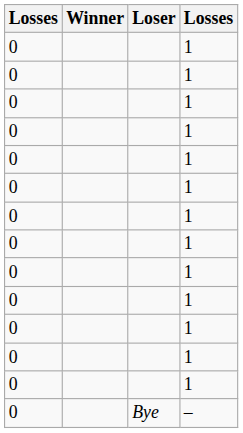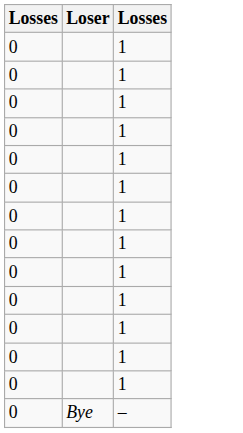- column: Winner
